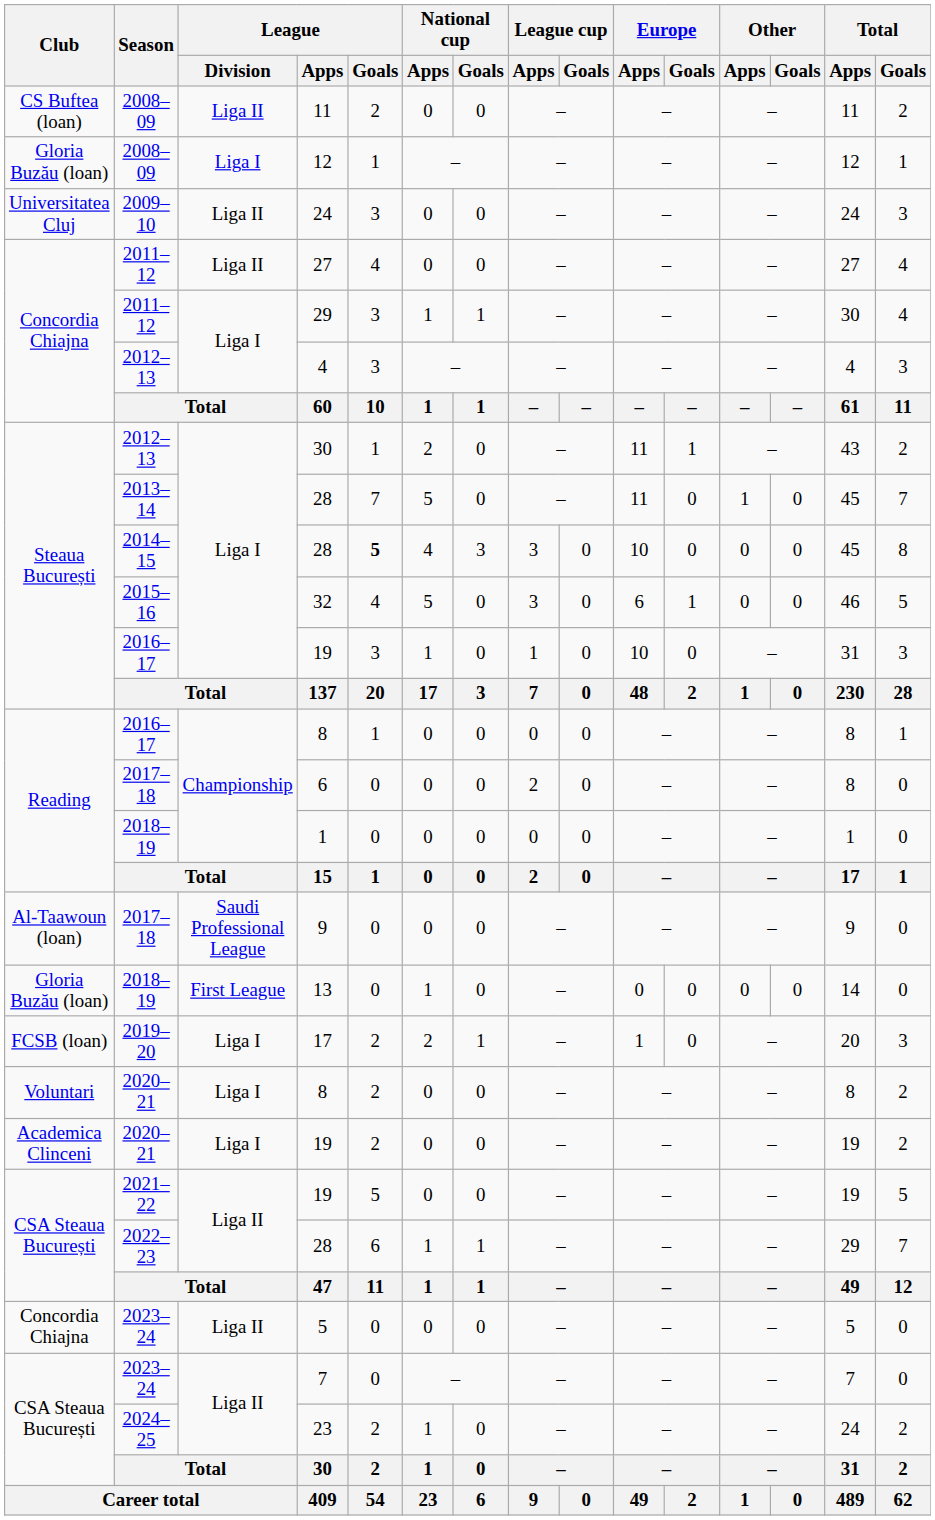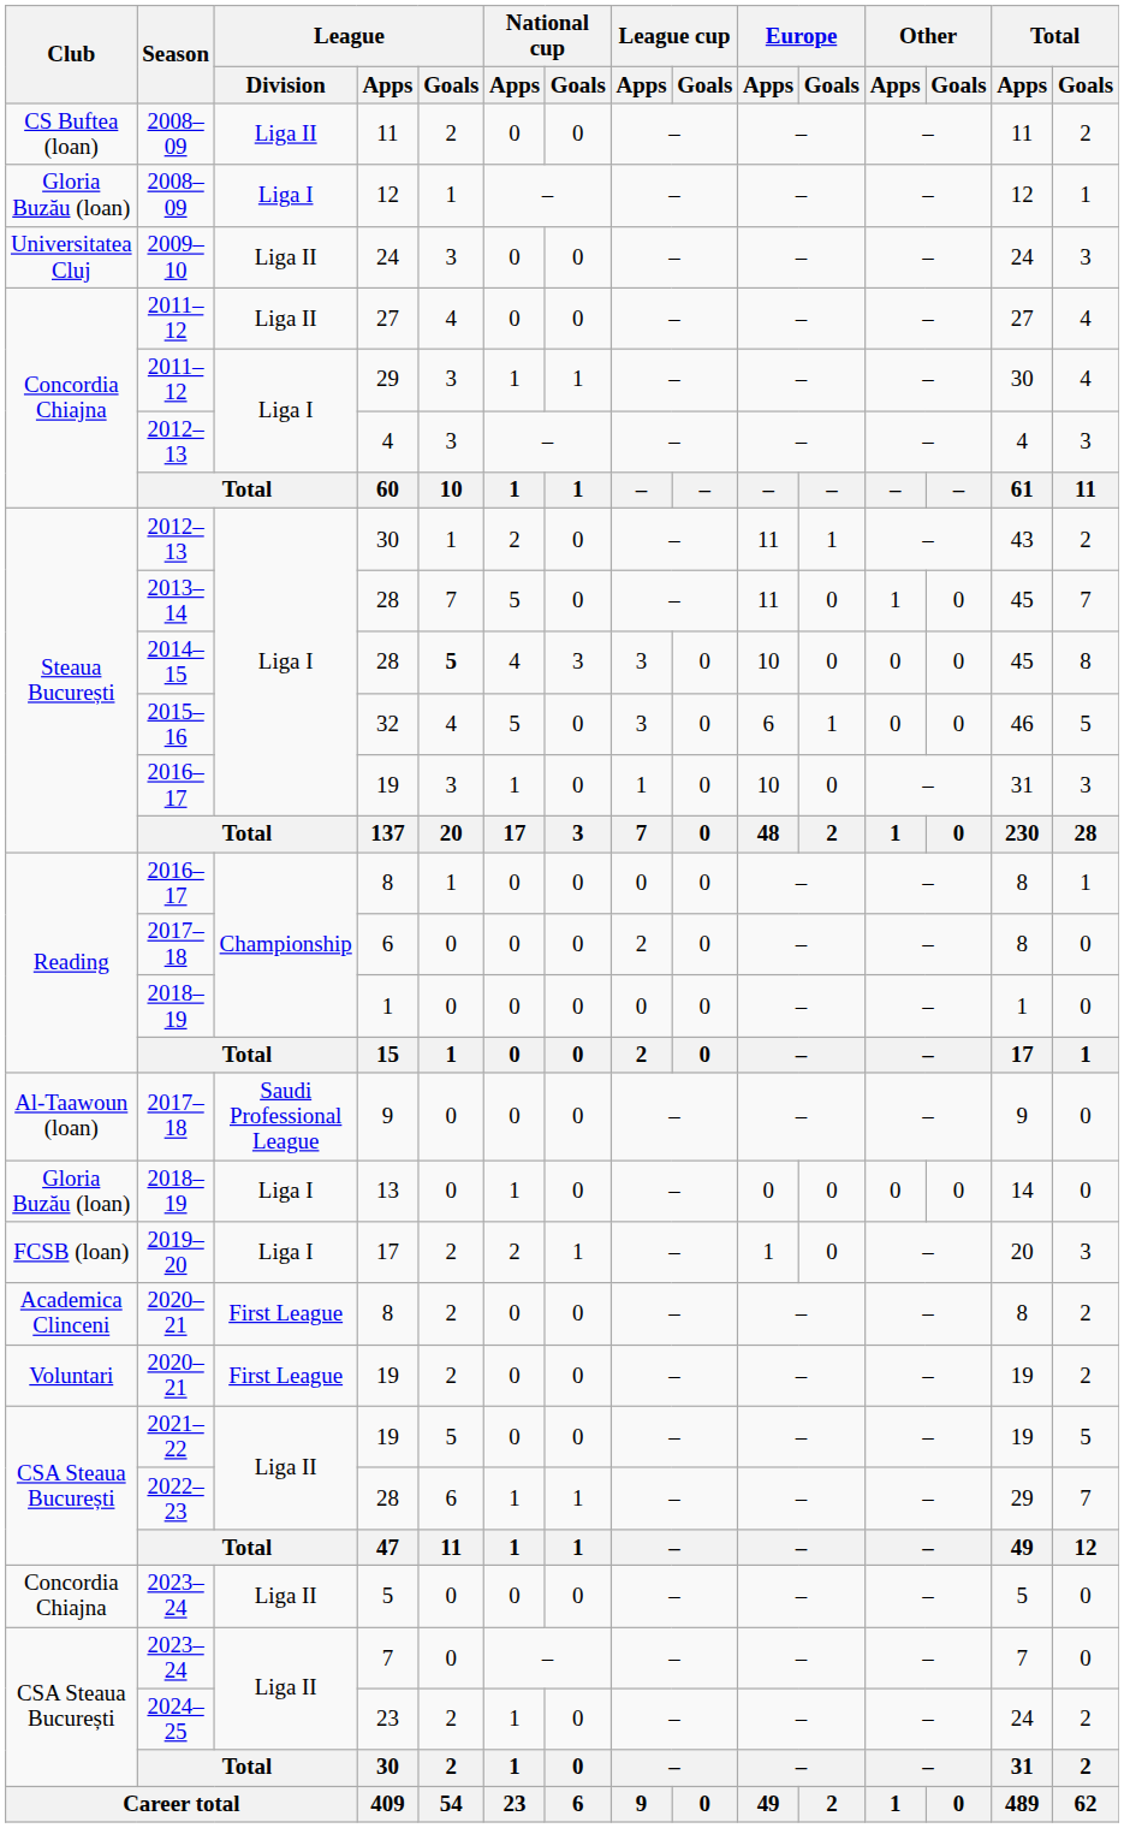13 | League / Division: First League -> Liga I
2020–21 / 8 | Club: Voluntari -> Academica Clinceni
2020–21 / 8 | League / Division: Liga I -> First League
2020–21 / 19 | Club: Academica Clinceni -> Voluntari
2020–21 / 19 | League / Division: Liga I -> First League
